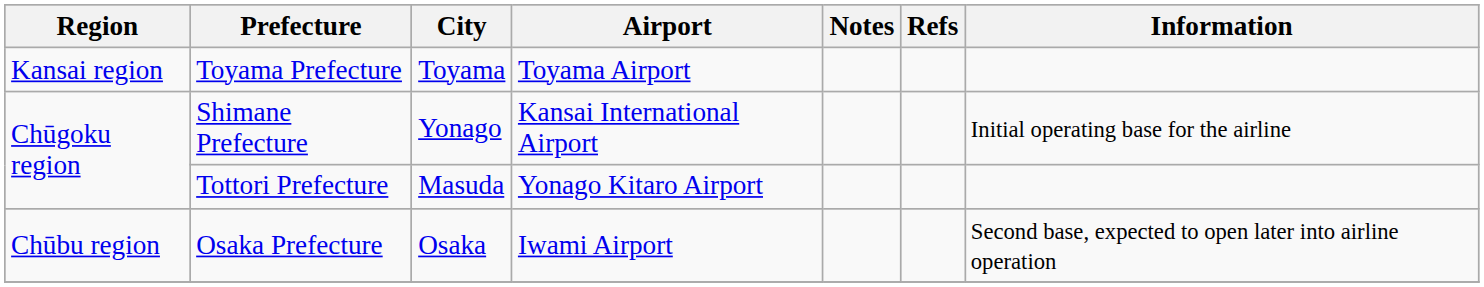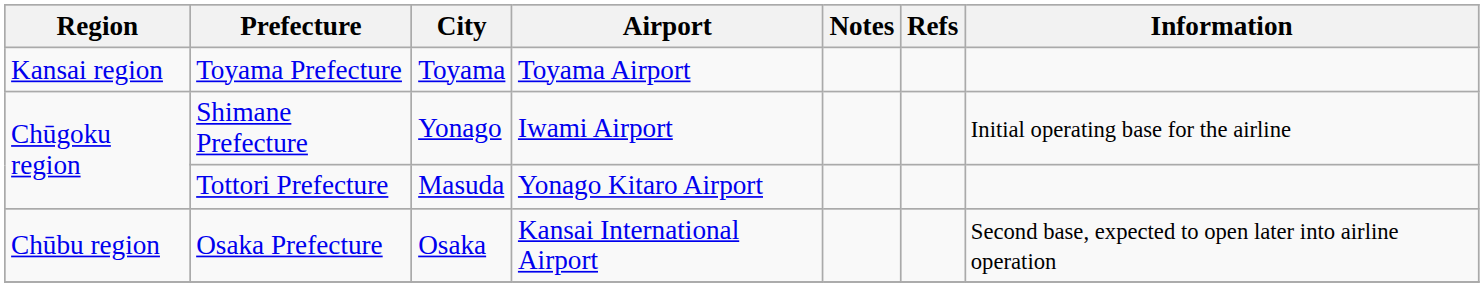Shimane Prefecture | Airport: Kansai International Airport -> Iwami Airport
Osaka Prefecture | Airport: Iwami Airport -> Kansai International Airport
